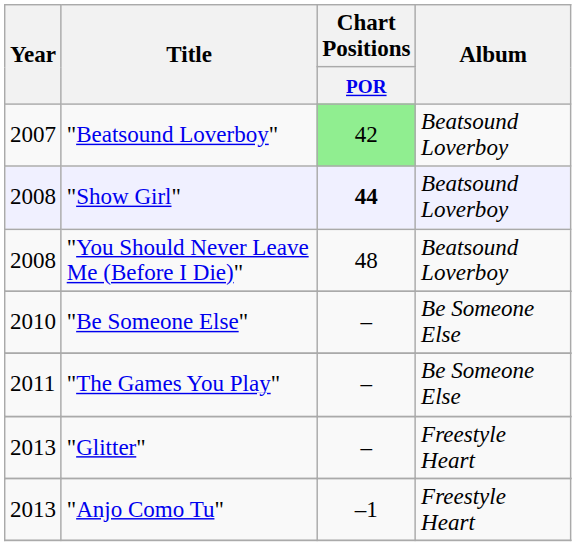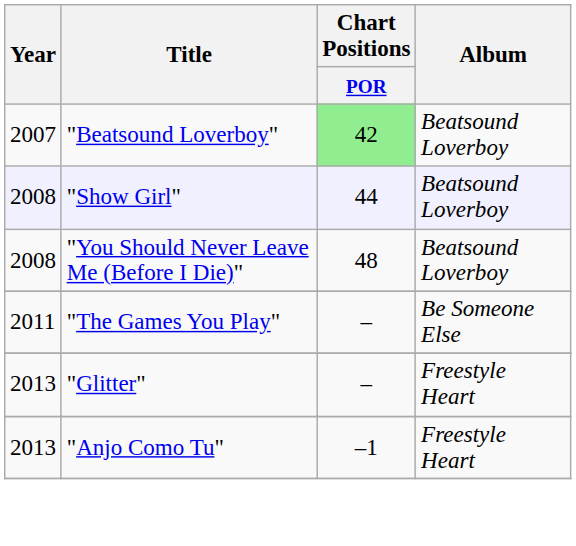"Show Girl" | Chart Positions / POR: bold -> normal
- row: 2010 | "Be Someone Else" | – | Be Someone Else
